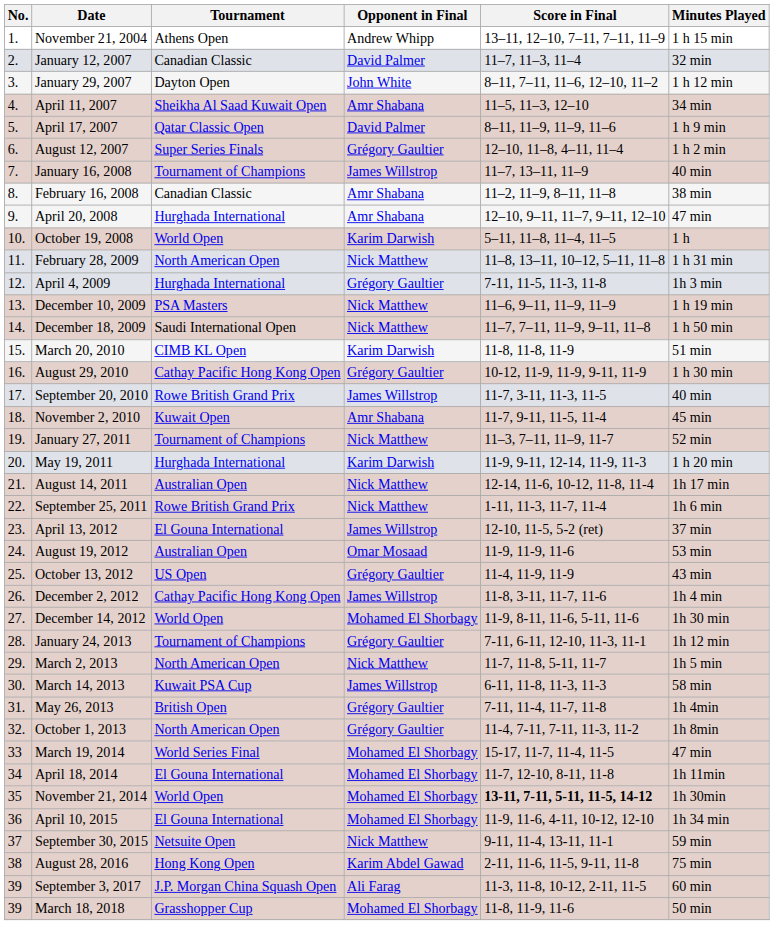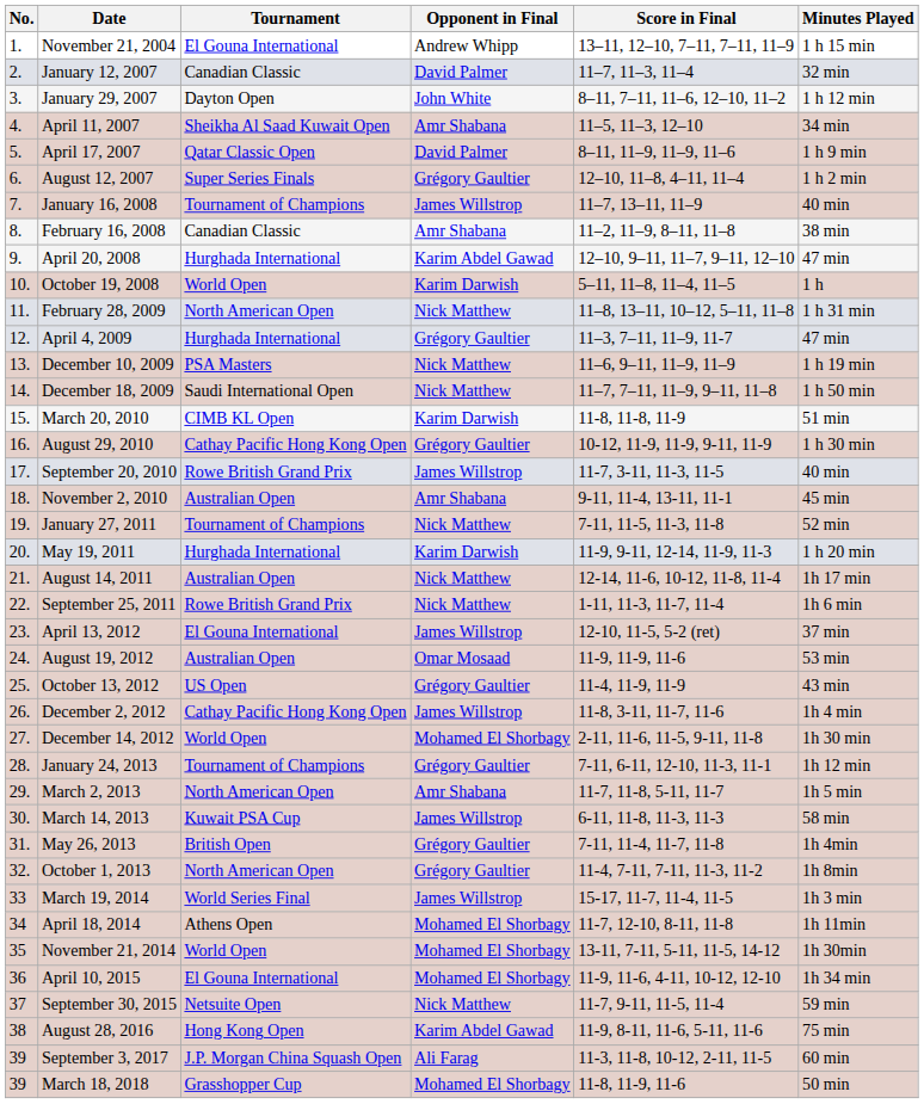November 21, 2004 | Tournament: Athens Open -> El Gouna International
April 20, 2008 | Opponent in Final: Amr Shabana -> Karim Abdel Gawad
April 4, 2009 | Score in Final: 7-11, 11-5, 11-3, 11-8 -> 11–3, 7–11, 11–9, 11-7
April 4, 2009 | Minutes Played: 1h 3 min -> 47 min
November 2, 2010 | Tournament: Kuwait Open -> Australian Open
November 2, 2010 | Score in Final: 11-7, 9-11, 11-5, 11-4 -> 9-11, 11-4, 13-11, 11-1
January 27, 2011 | Score in Final: 11–3, 7–11, 11–9, 11-7 -> 7-11, 11-5, 11-3, 11-8
December 14, 2012 | Score in Final: 11-9, 8-11, 11-6, 5-11, 11-6 -> 2-11, 11-6, 11-5, 9-11, 11-8
March 2, 2013 | Opponent in Final: Nick Matthew -> Amr Shabana
March 19, 2014 | Opponent in Final: Mohamed El Shorbagy -> James Willstrop
March 19, 2014 | Minutes Played: 47 min -> 1h 3 min
April 18, 2014 | Tournament: El Gouna International -> Athens Open
November 21, 2014 | Score in Final: bold -> normal
September 30, 2015 | Score in Final: 9-11, 11-4, 13-11, 11-1 -> 11-7, 9-11, 11-5, 11-4
August 28, 2016 | Score in Final: 2-11, 11-6, 11-5, 9-11, 11-8 -> 11-9, 8-11, 11-6, 5-11, 11-6
